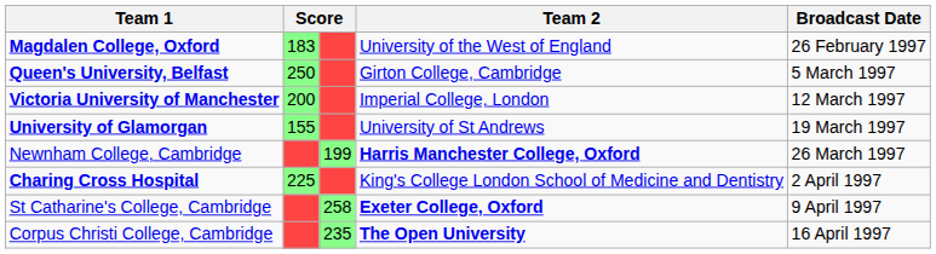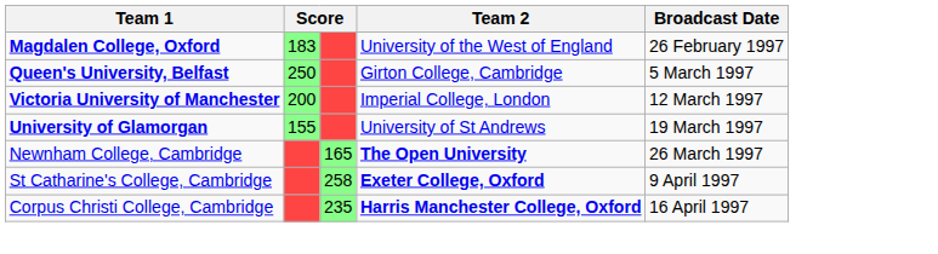Newnham College, Cambridge | column 3: 199 -> 165
Newnham College, Cambridge | Team 2: Harris Manchester College, Oxford -> The Open University
- row: Charing Cross Hospital | 225 | King's College London School of Medicine and Dentistry | 2 April 1997
Corpus Christi College, Cambridge | Team 2: The Open University -> Harris Manchester College, Oxford
